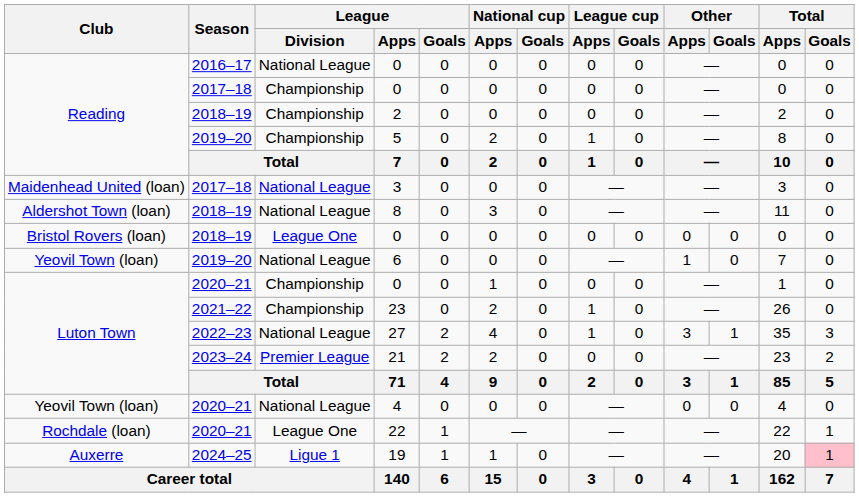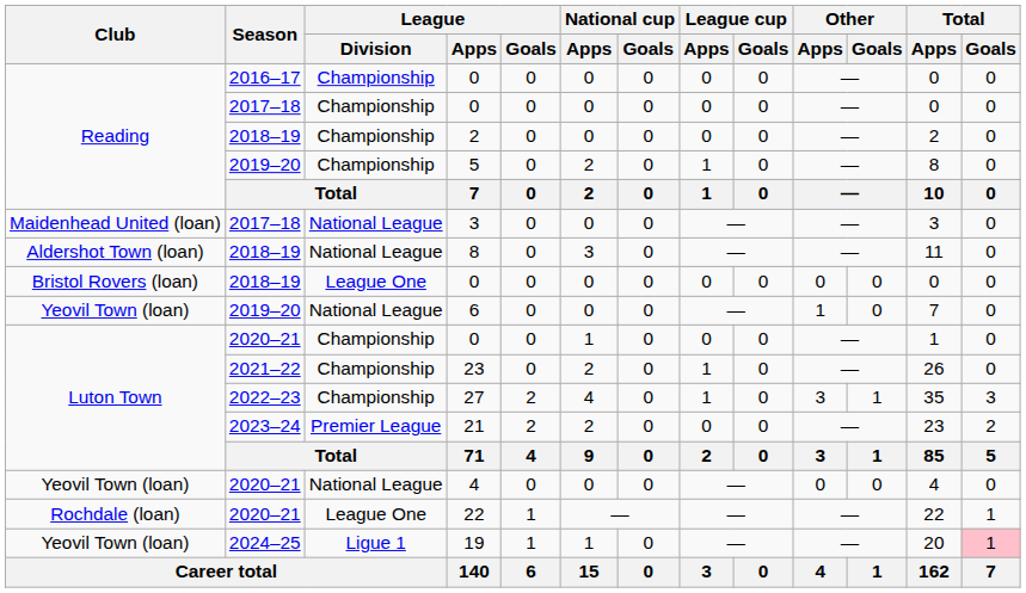2016–17 / 0 | League / Division: National League -> Championship
27 | League / Division: National League -> Championship
19 | Club: Auxerre -> Yeovil Town (loan)
